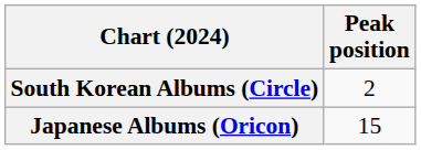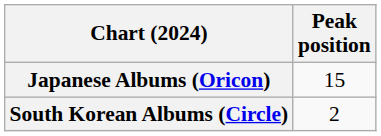rows swapped: Japanese Albums (Oricon) <-> South Korean Albums (Circle)
